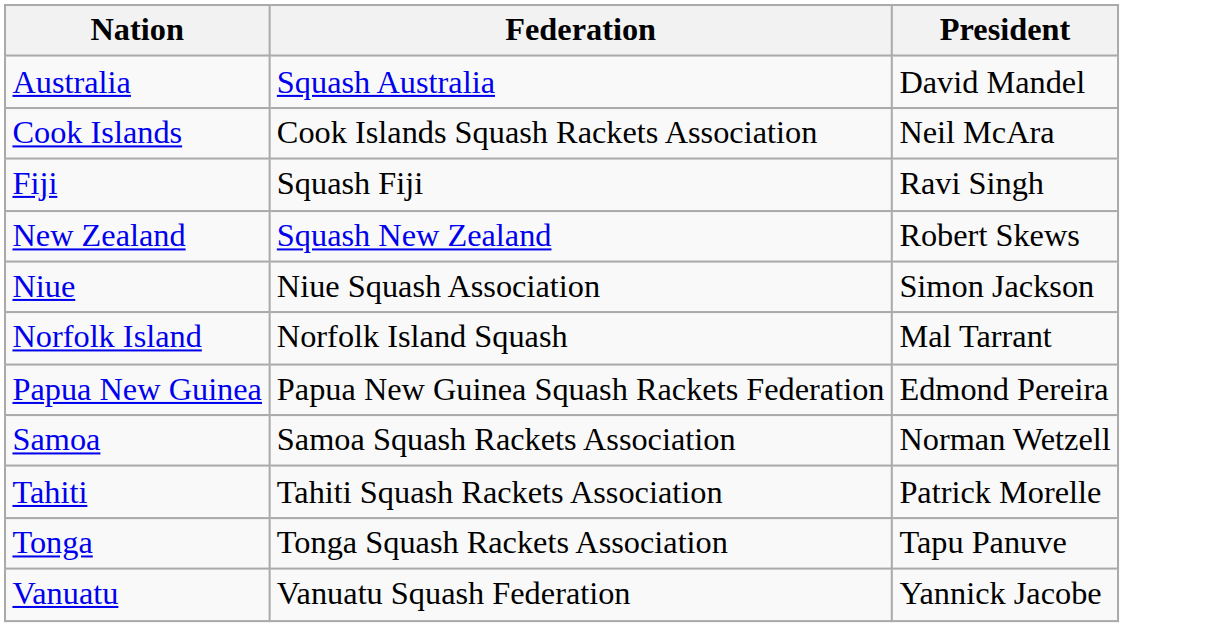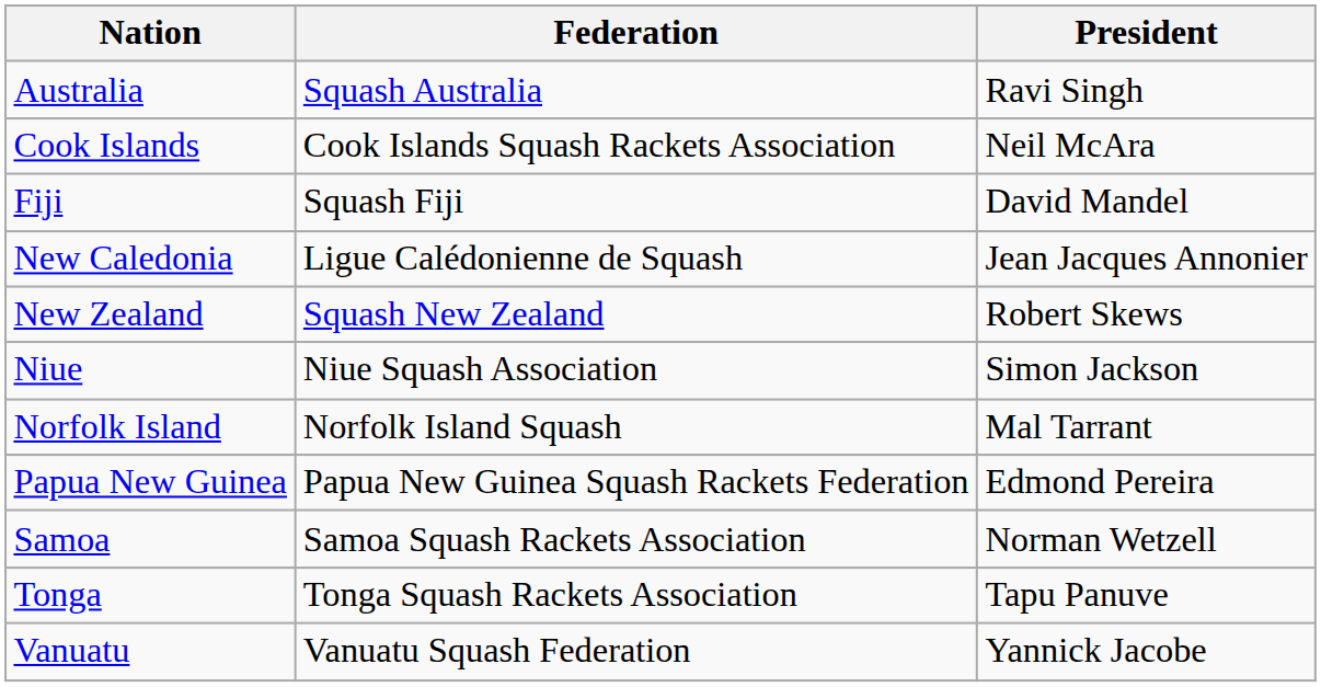Australia | President: David Mandel -> Ravi Singh
Fiji | President: Ravi Singh -> David Mandel
+ row: New Caledonia | Ligue Calédonienne de Squash | Jean Jacques Annonier
- row: Tahiti | Tahiti Squash Rackets Association | Patrick Morelle
